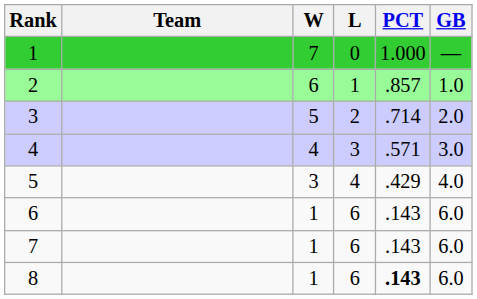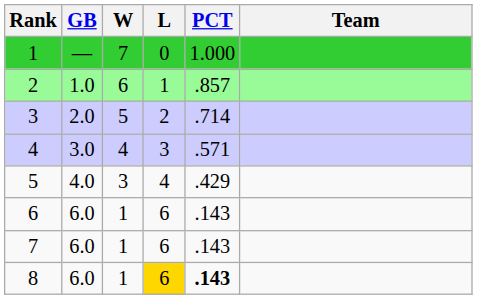columns swapped: Team <-> GB
8 | L: no background -> gold background
